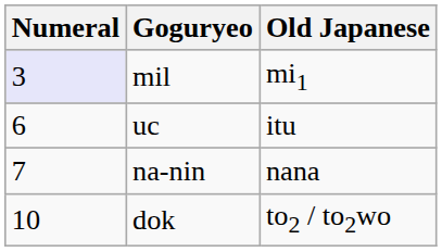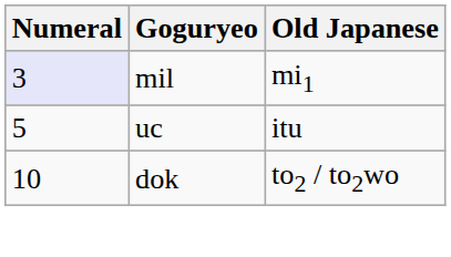uc | Numeral: 6 -> 5
- row: 7 | na-nin | nana
